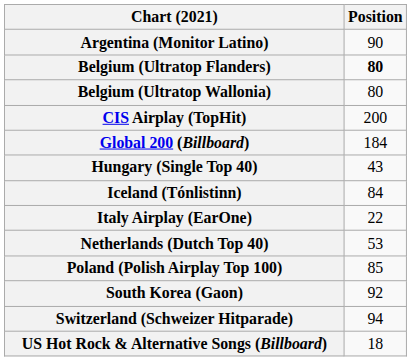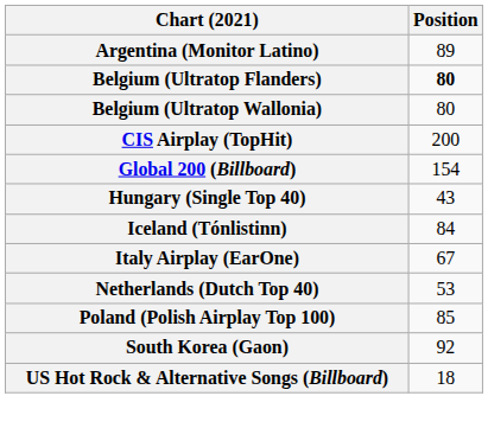Argentina (Monitor Latino) | Position: 90 -> 89
Global 200 (Billboard) | Position: 184 -> 154
Italy Airplay (EarOne) | Position: 22 -> 67
- row: Switzerland (Schweizer Hitparade) | 94
